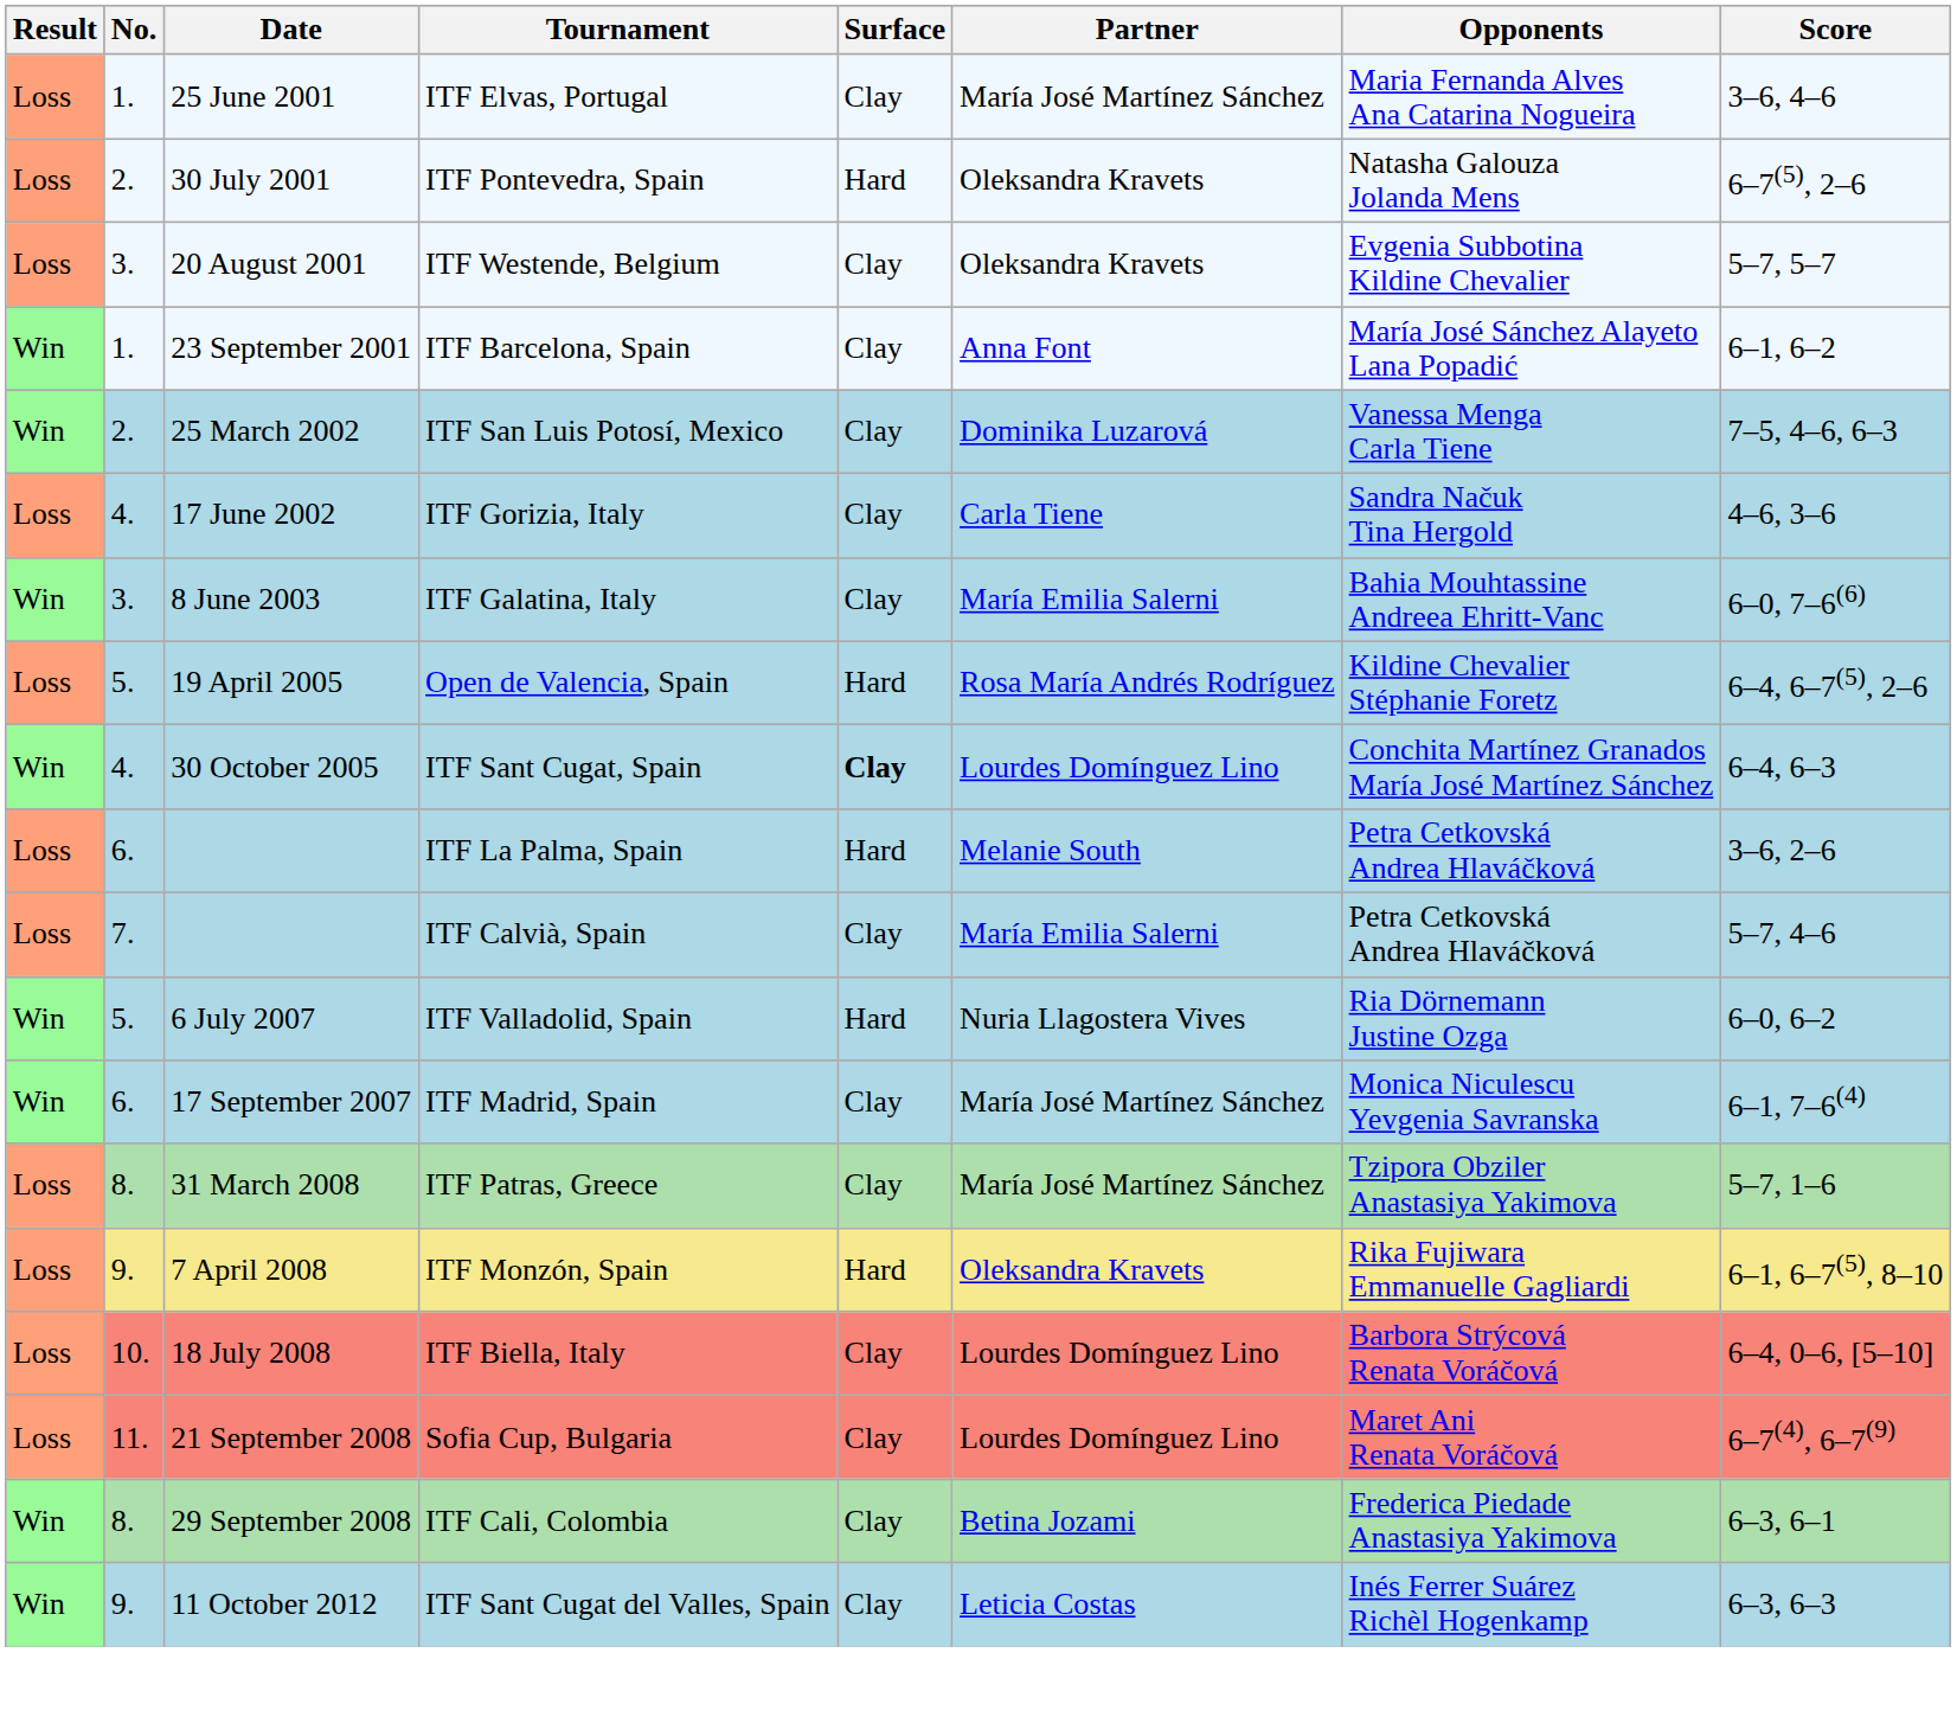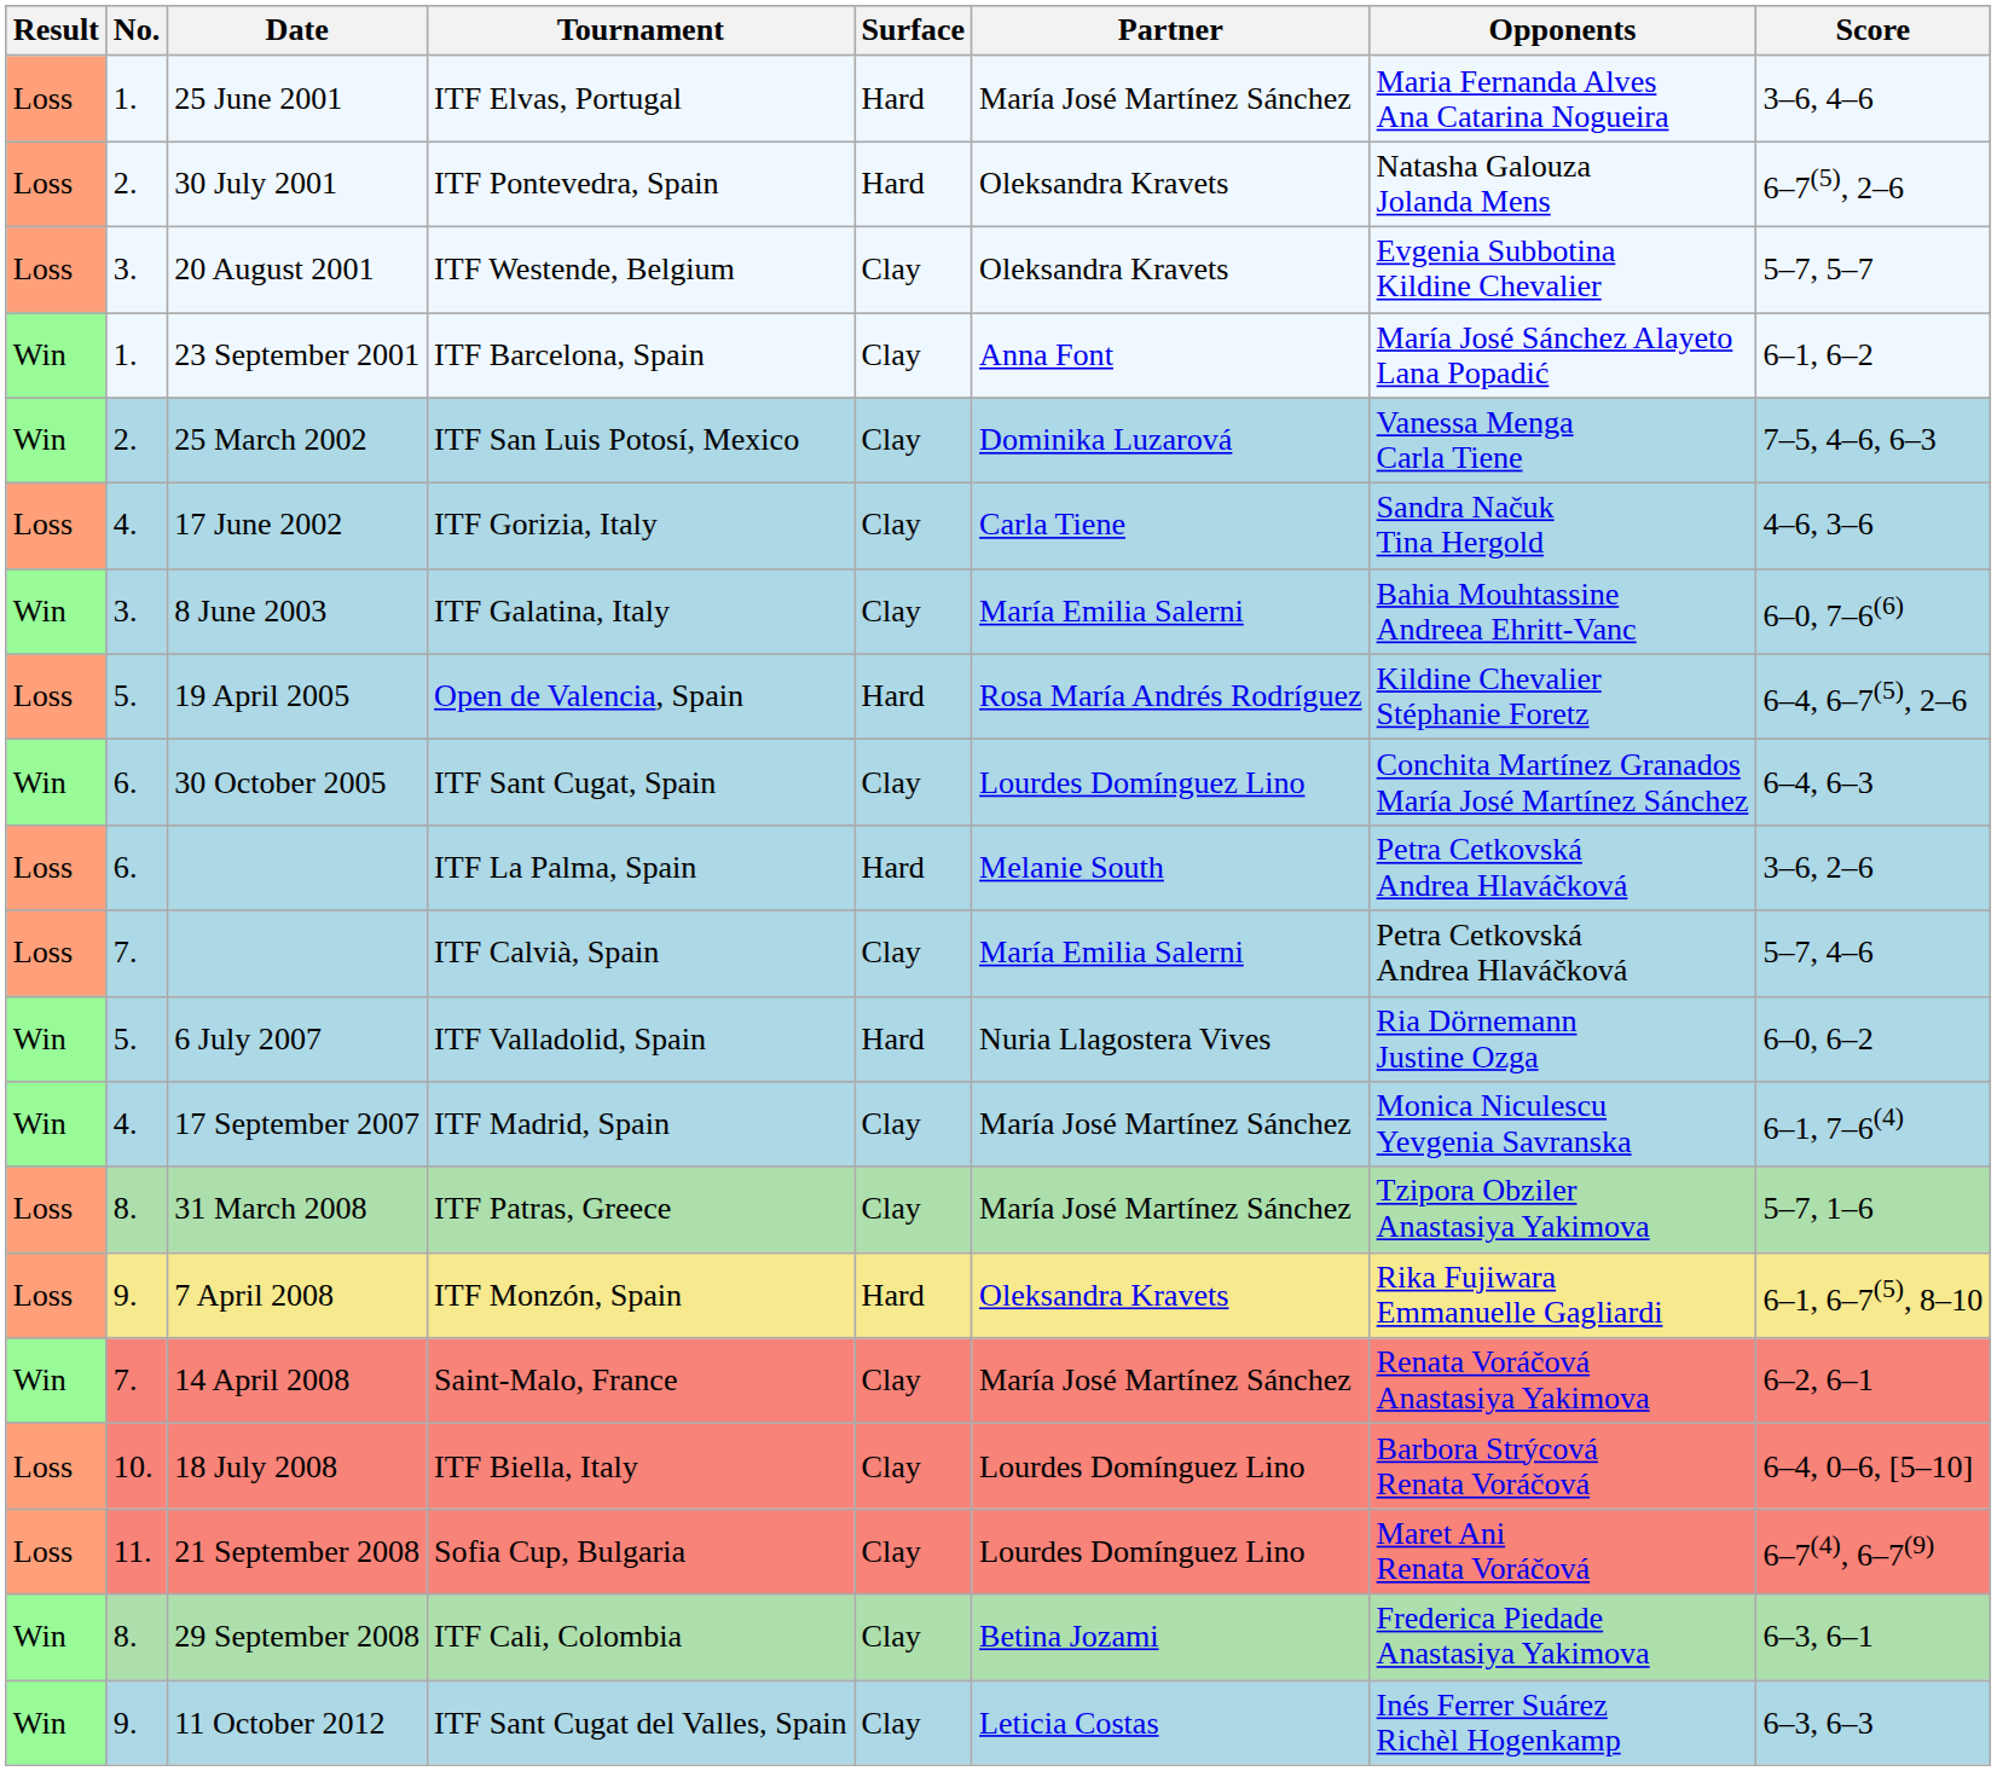ITF Elvas, Portugal | Surface: Clay -> Hard
ITF Sant Cugat, Spain | No.: 4. -> 6.
ITF Sant Cugat, Spain | Surface: bold -> normal
ITF Madrid, Spain | No.: 6. -> 4.
+ row: Win | 7. | 14 April 2008 | Saint-Malo, France | Clay | María José Martínez Sánchez | Renata Voráčová Anastasiya Yakimova | 6–2, 6–1
